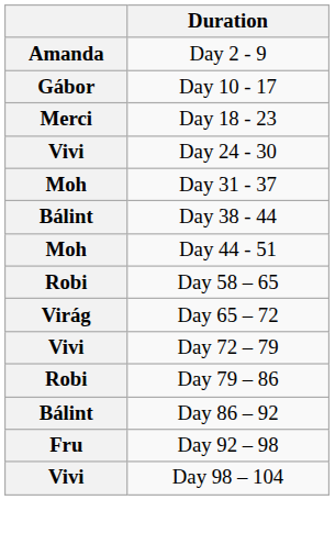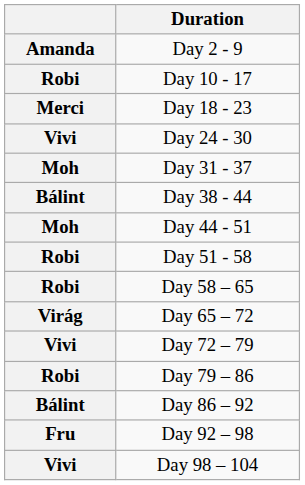Day 10 - 17 | column 1: Gábor -> Robi
+ row: Robi | Day 51 - 58
